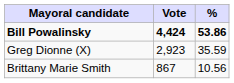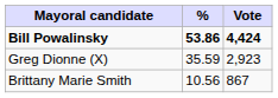columns swapped: Vote <-> %
